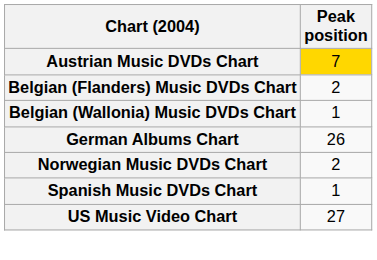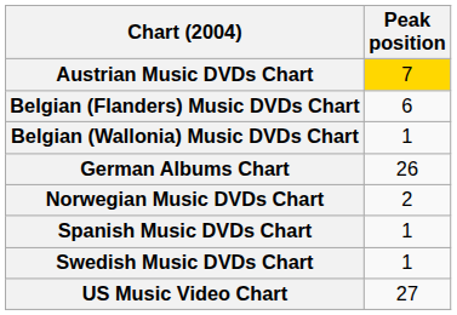Belgian (Flanders) Music DVDs Chart | Peak position: 2 -> 6
+ row: Swedish Music DVDs Chart | 1
